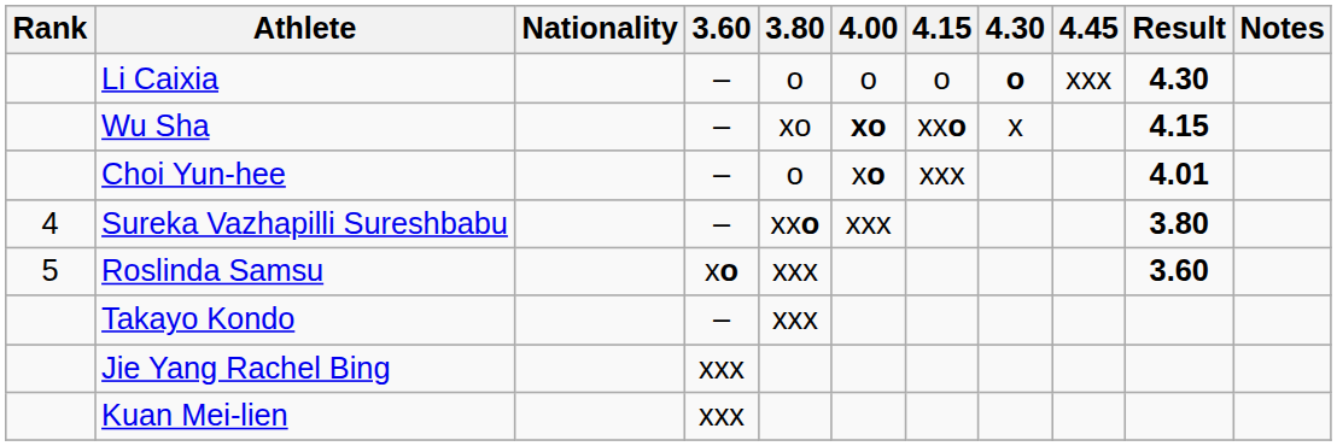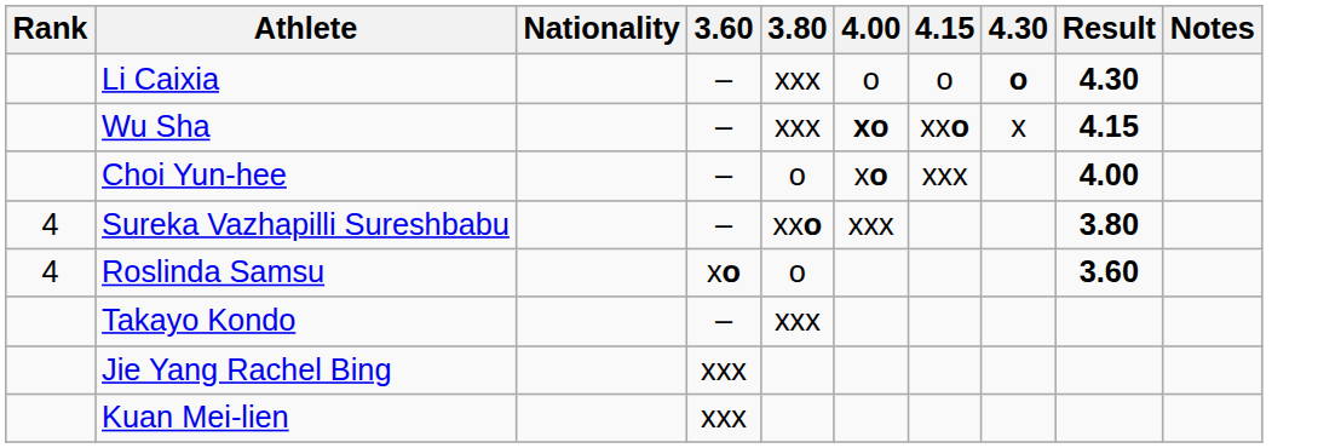- column: 4.45 | xxx
Li Caixia | 3.80: o -> xxx
Wu Sha | 3.80: xo -> xxx
Choi Yun-hee | Result: 4.01 -> 4.00
Roslinda Samsu | Rank: 5 -> 4
Roslinda Samsu | 3.80: xxx -> o
